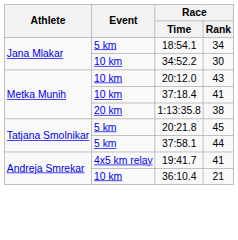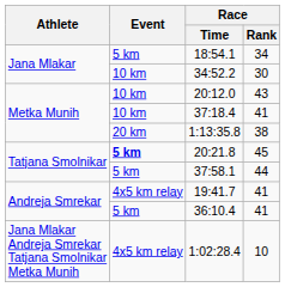20:21.8 | Event: normal -> bold
36:10.4 | Event: 10 km -> 5 km
36:10.4 | Race / Rank: 21 -> 41
+ row: Jana Mlakar Andreja Smrekar Tatjana Smolnikar Metka Munih | 4x5 km relay | 1:02:28.4 | 10
